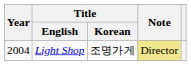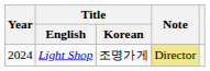Light Shop | Year: 2004 -> 2024
